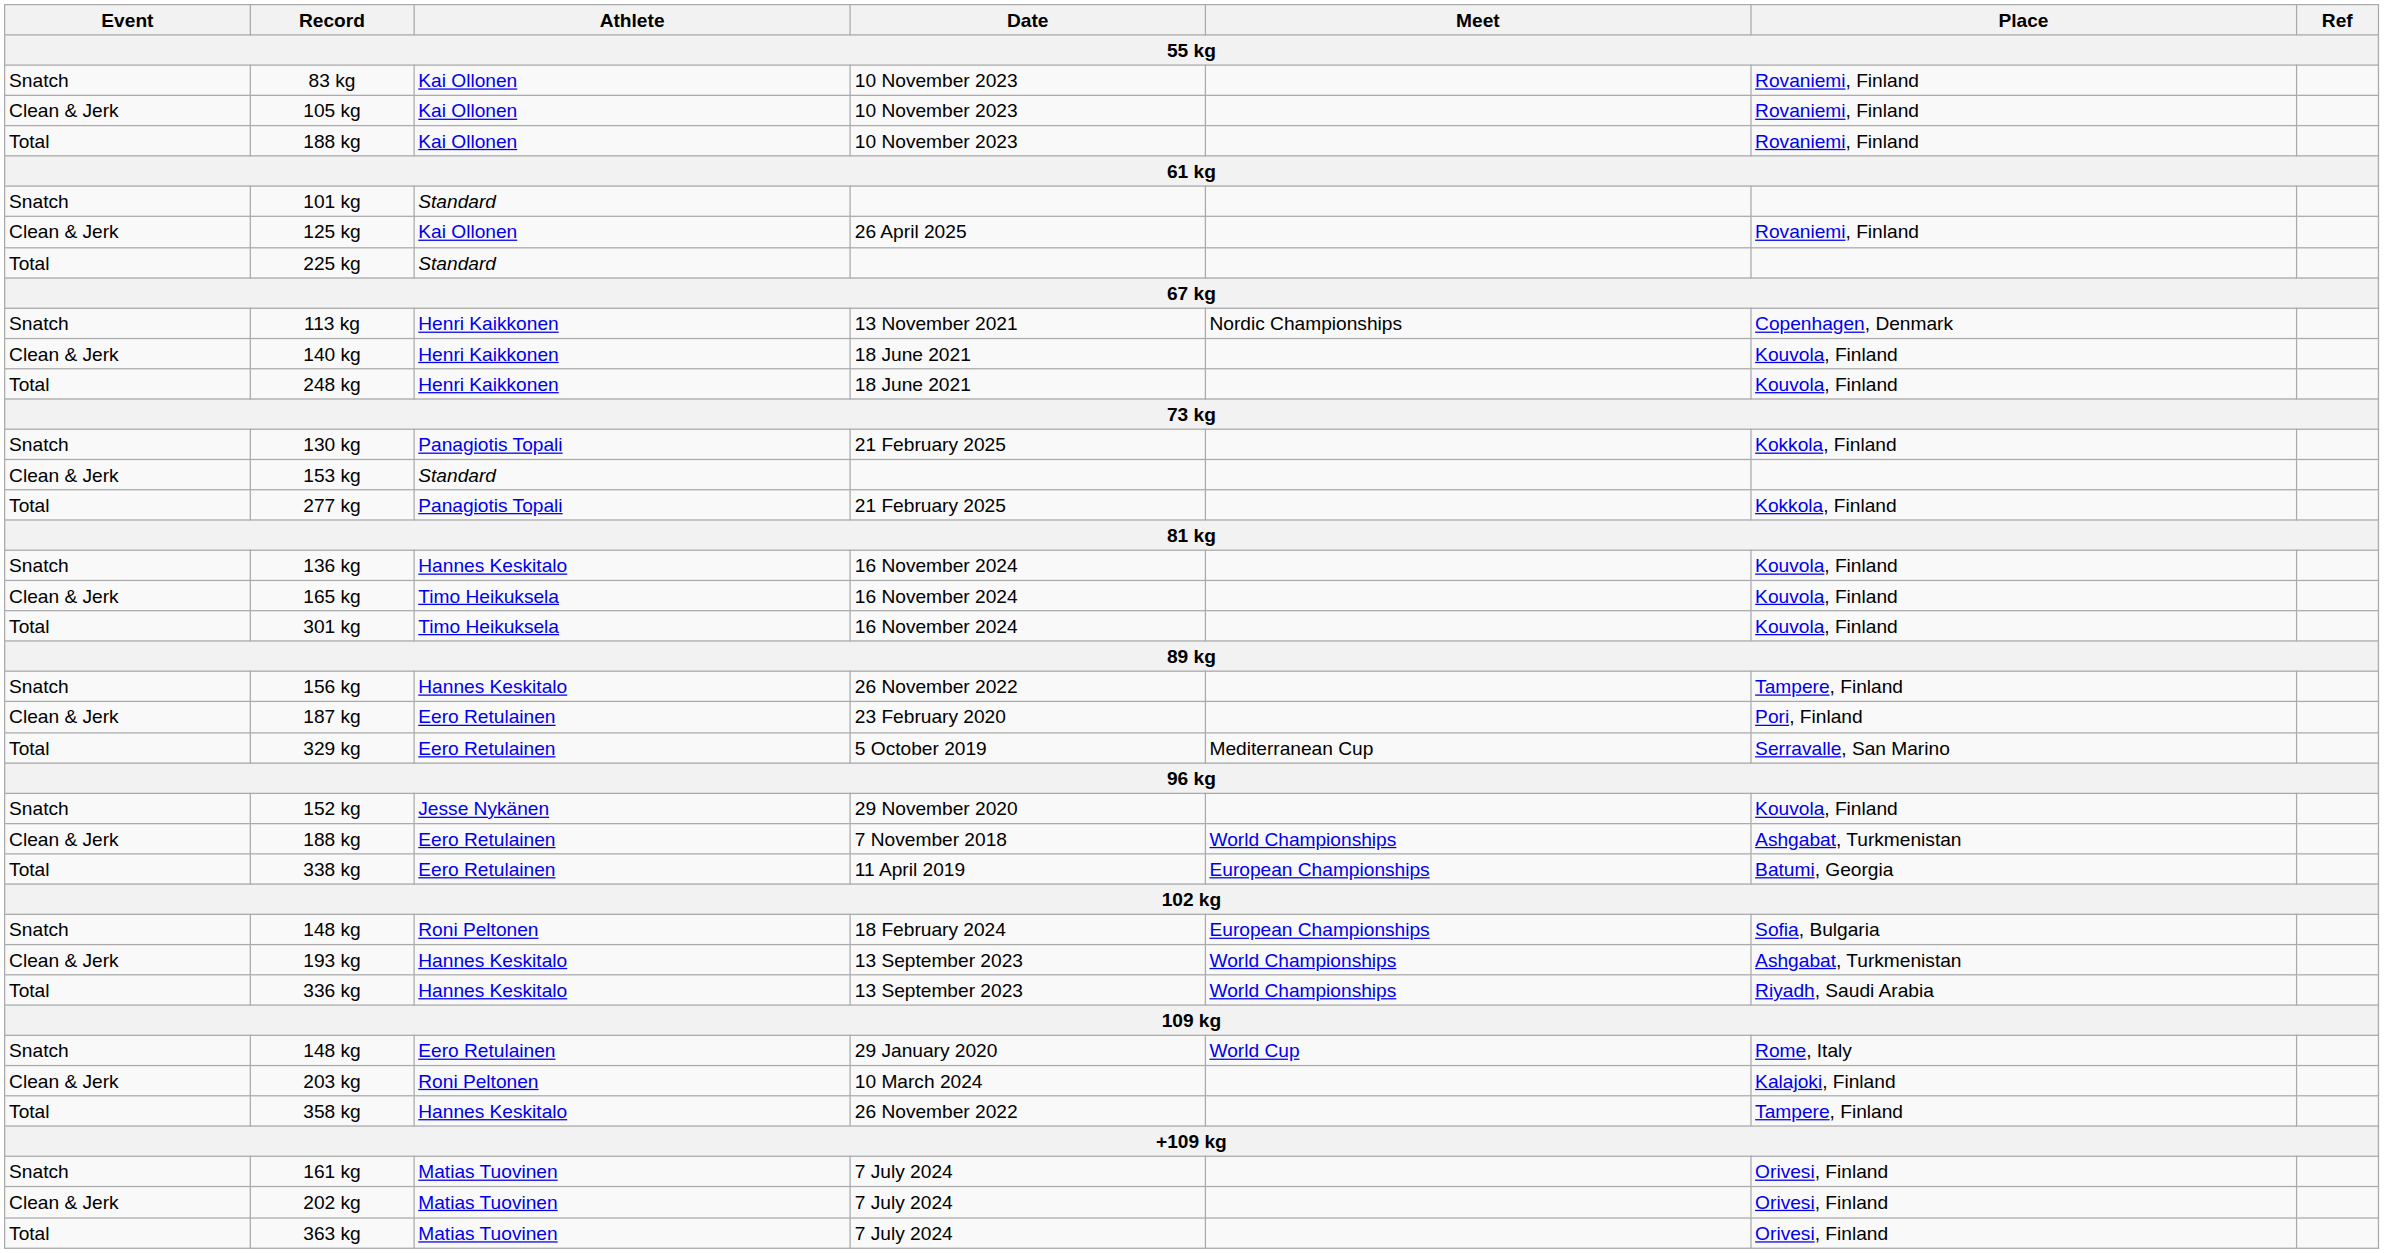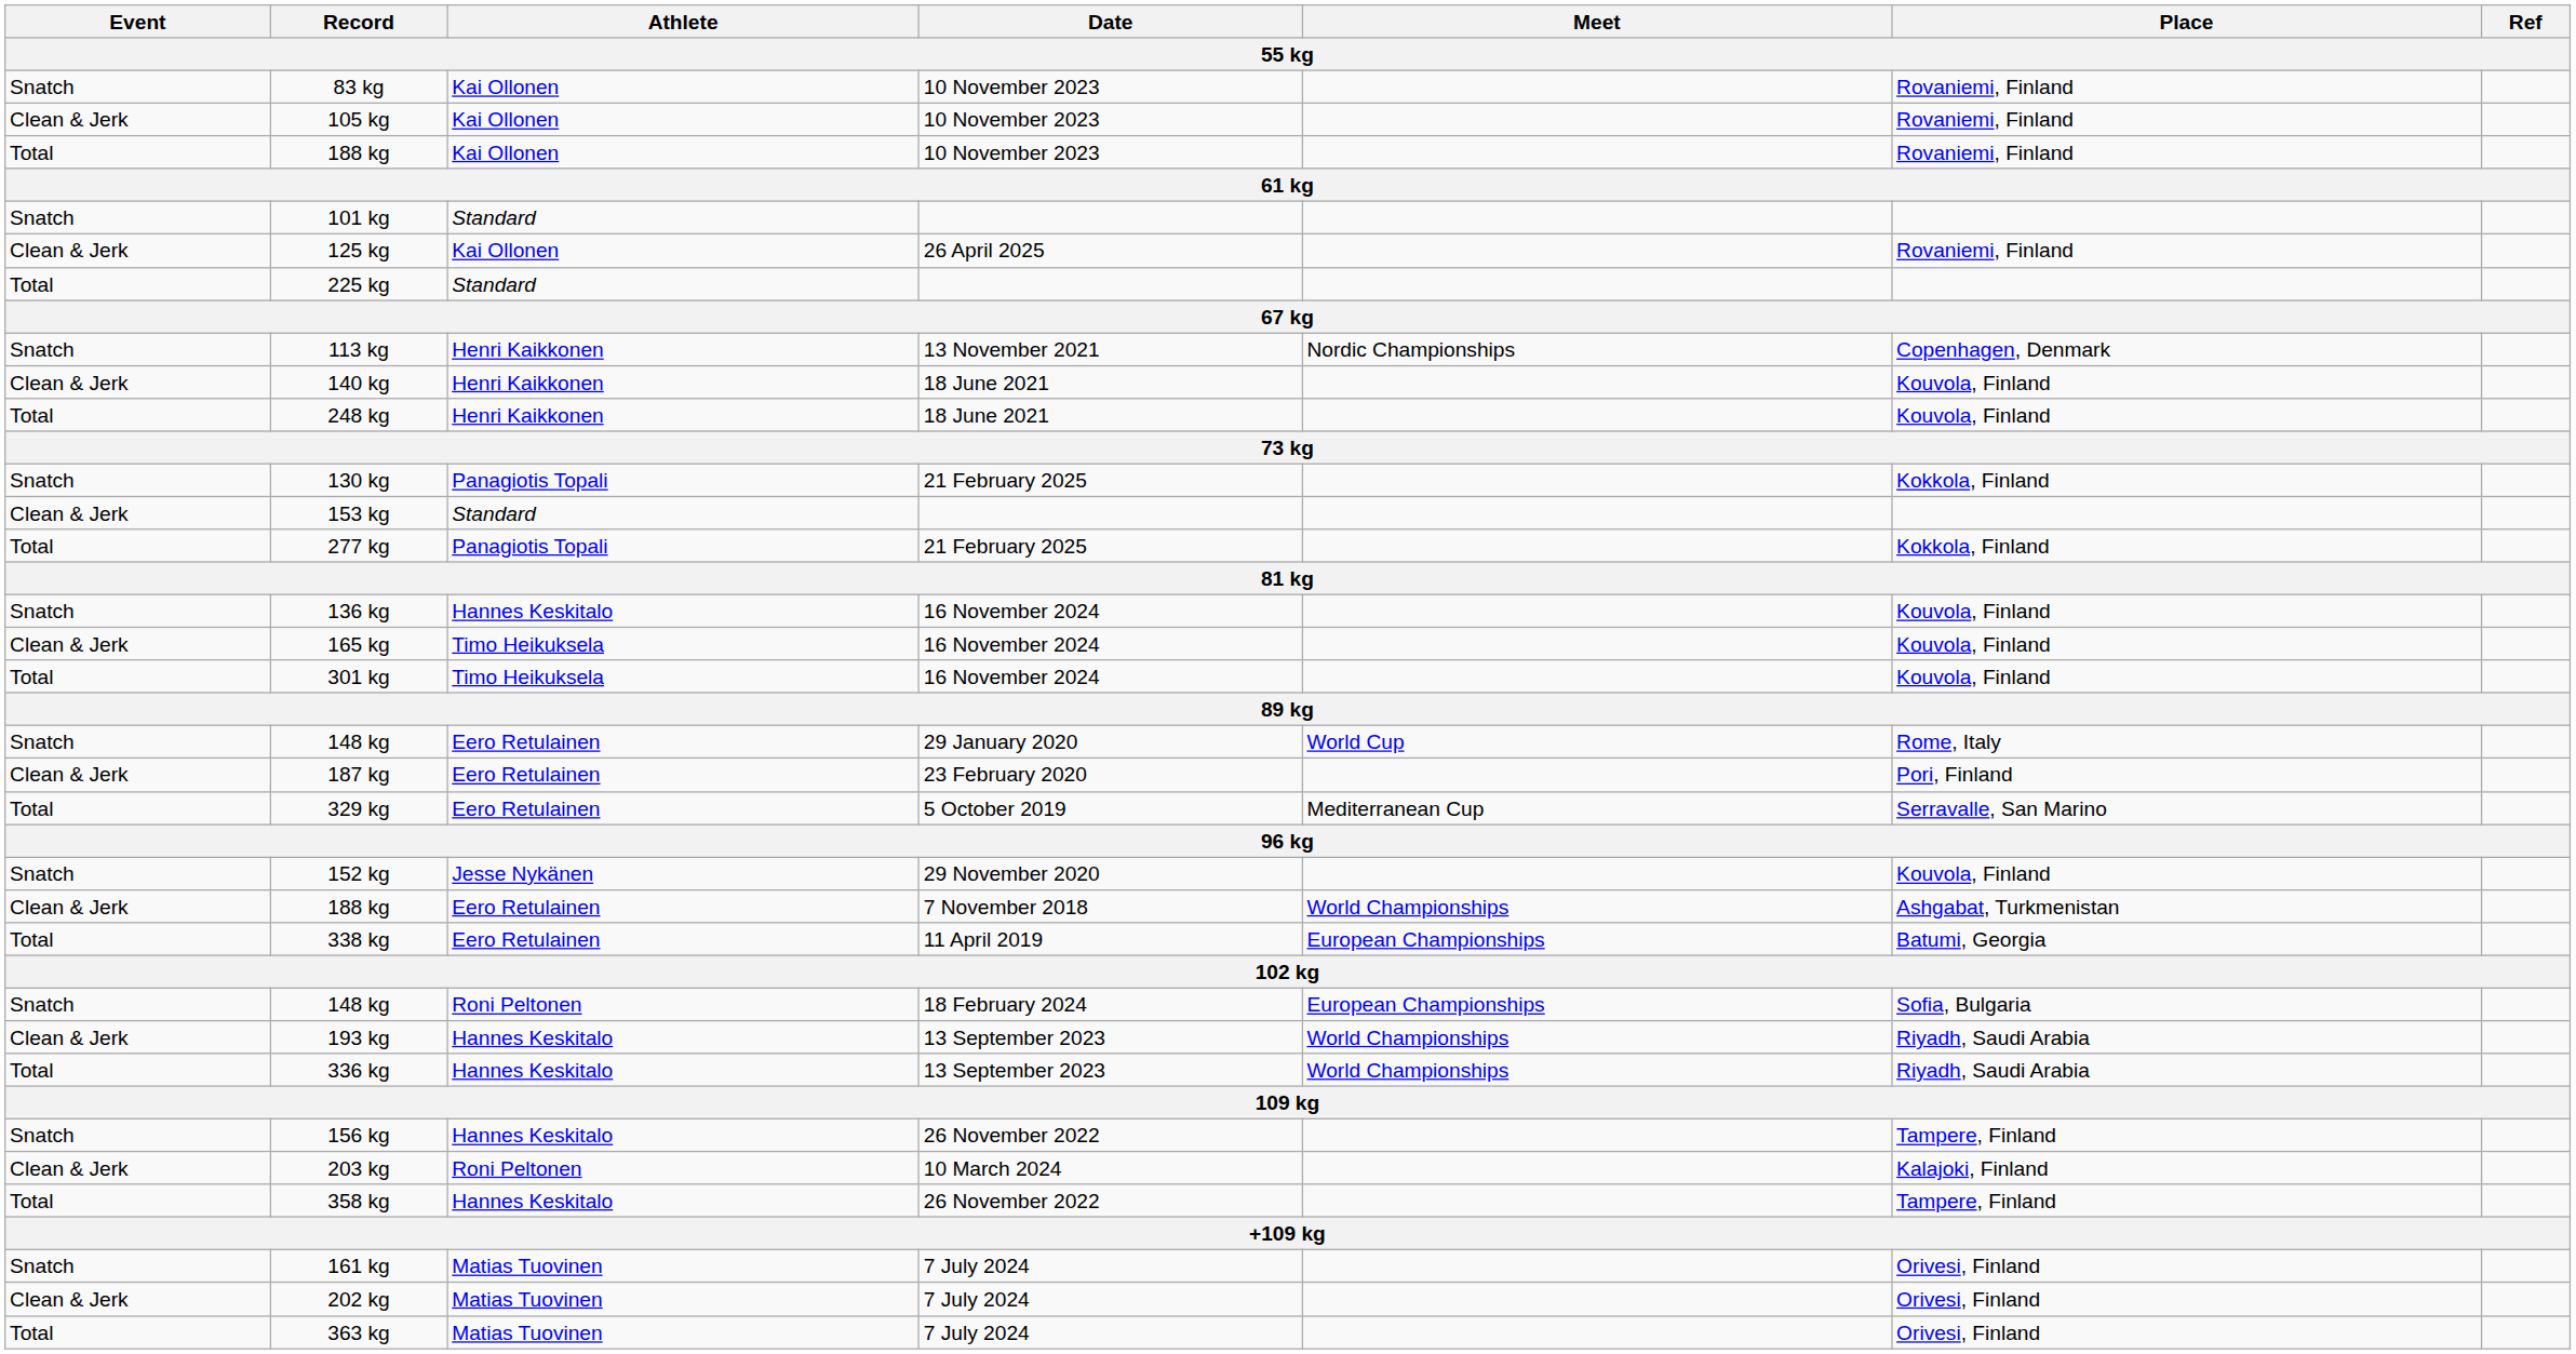rows swapped: 148 kg / 29 January 2020 <-> 156 kg
193 kg | Place: Ashgabat, Turkmenistan -> Riyadh, Saudi Arabia
